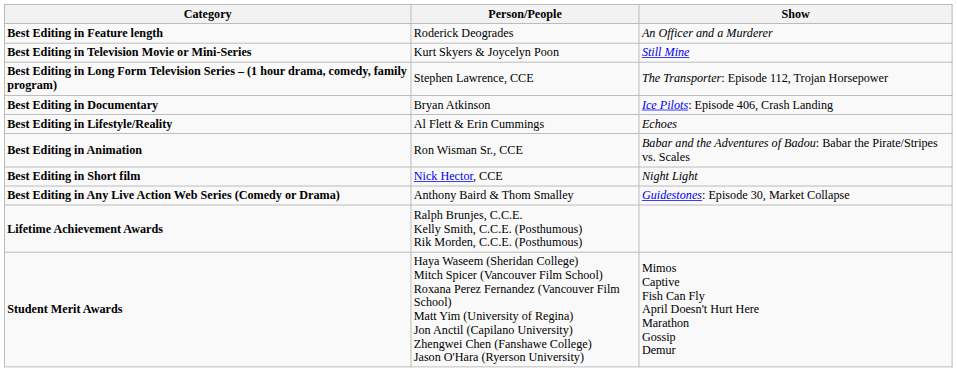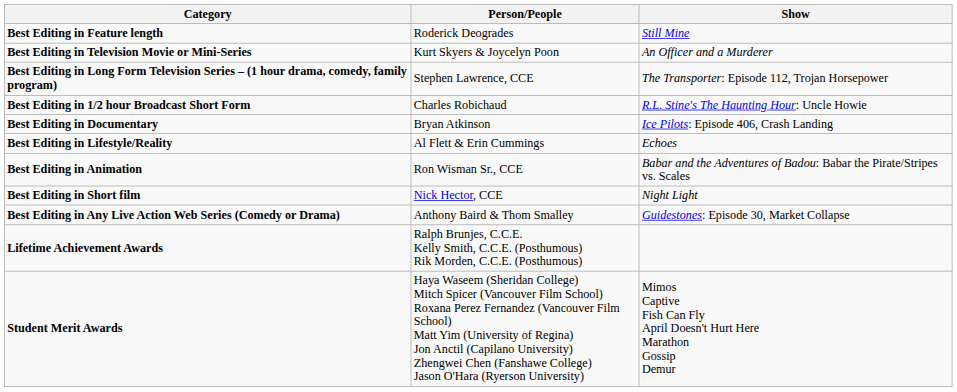Best Editing in Feature length | Show: An Officer and a Murderer -> Still Mine
Best Editing in Television Movie or Mini-Series | Show: Still Mine -> An Officer and a Murderer
+ row: Best Editing in 1/2 hour Broadcast Short Form | Charles Robichaud | R.L. Stine's The Haunting Hour: Uncle Howie
